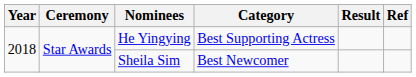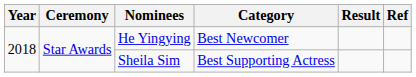He Yingying | Category: Best Supporting Actress -> Best Newcomer
Sheila Sim | Category: Best Newcomer -> Best Supporting Actress
